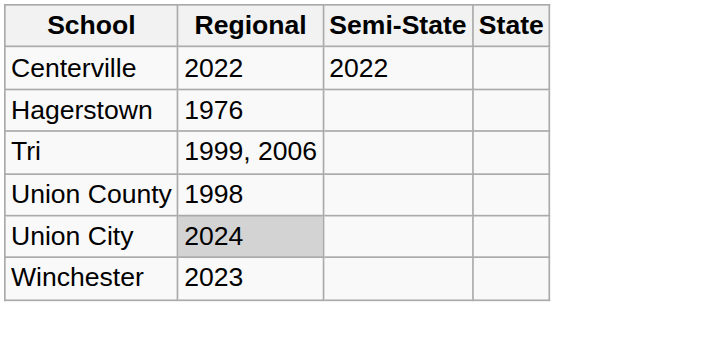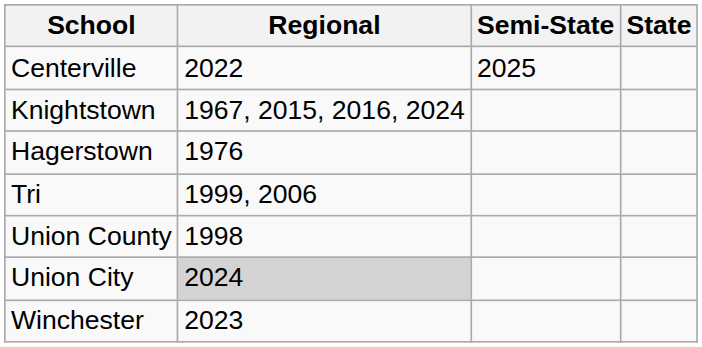Centerville | Semi-State: 2022 -> 2025
+ row: Knightstown | 1967, 2015, 2016, 2024
